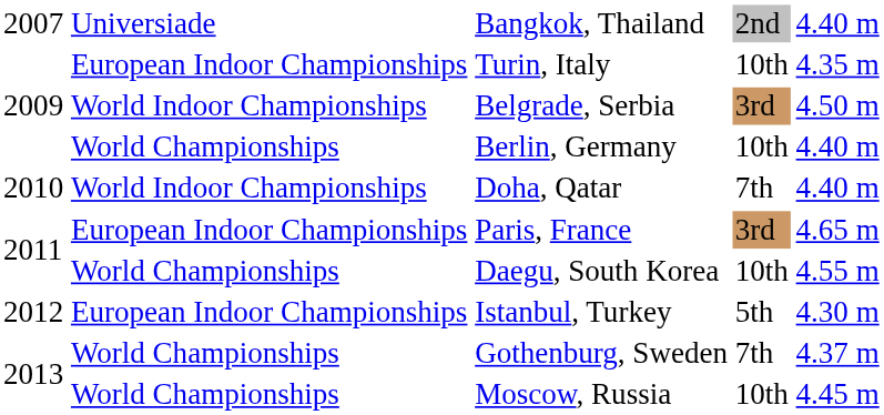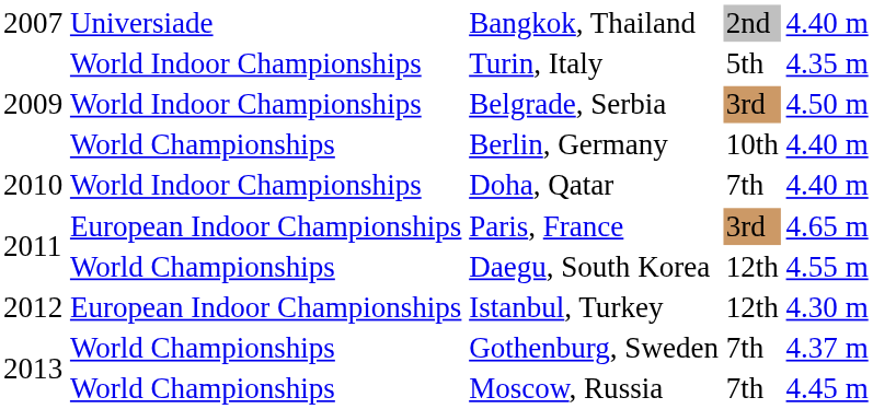Turin, Italy | column 2: European Indoor Championships -> World Indoor Championships
Turin, Italy | column 4: 10th -> 5th
Daegu, South Korea | column 4: 10th -> 12th
Istanbul, Turkey | column 4: 5th -> 12th
Moscow, Russia | column 4: 10th -> 7th
